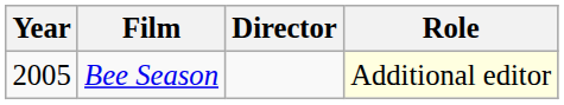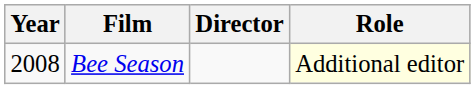Bee Season | Year: 2005 -> 2008
